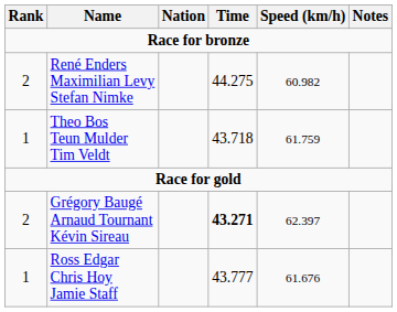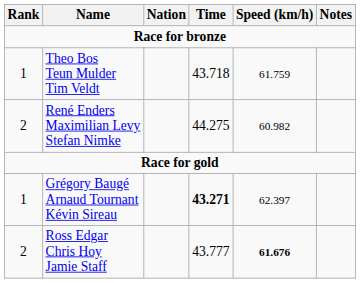rows swapped: Theo Bos Teun Mulder Tim Veldt <-> René Enders Maximilian Levy Stefan Nimke
Grégory Baugé Arnaud Tournant Kévin Sireau | Rank: 2 -> 1
Ross Edgar Chris Hoy Jamie Staff | Rank: 1 -> 2
Ross Edgar Chris Hoy Jamie Staff | Speed (km/h): normal -> bold
